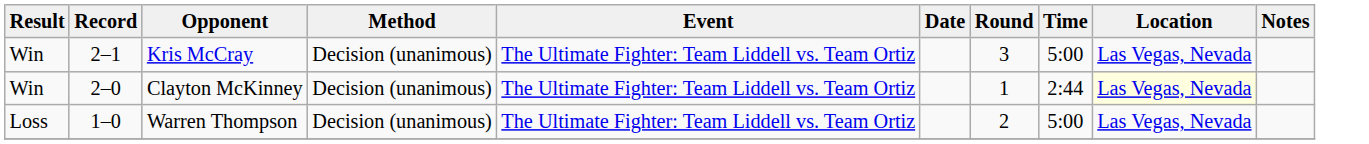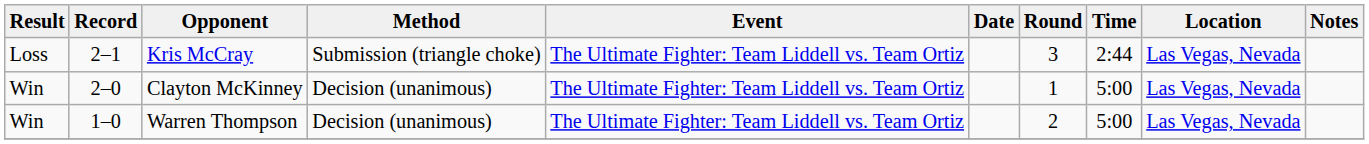Kris McCray | Result: Win -> Loss
Kris McCray | Method: Decision (unanimous) -> Submission (triangle choke)
Kris McCray | Time: 5:00 -> 2:44
Clayton McKinney | Time: 2:44 -> 5:00
Clayton McKinney | Location: lightyellow background -> no background
Warren Thompson | Result: Loss -> Win
